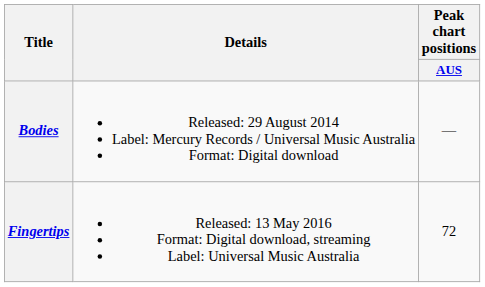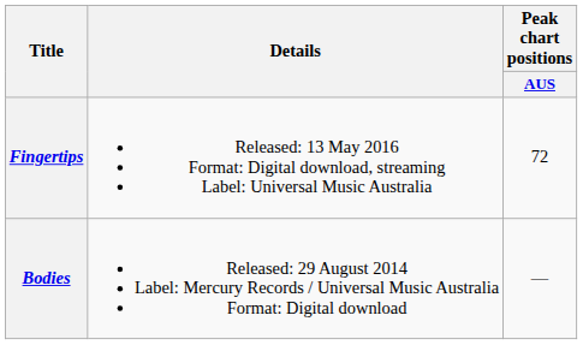rows swapped: Bodies <-> Fingertips
